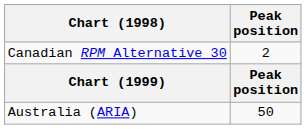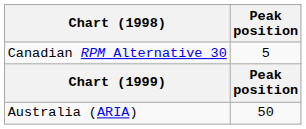Canadian RPM Alternative 30 | Peak position: 2 -> 5
